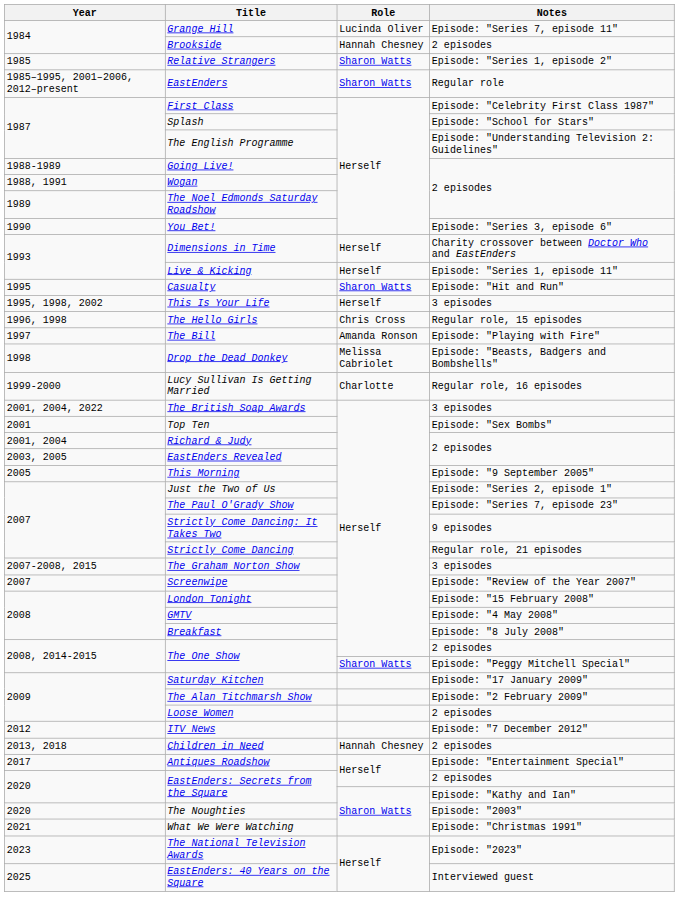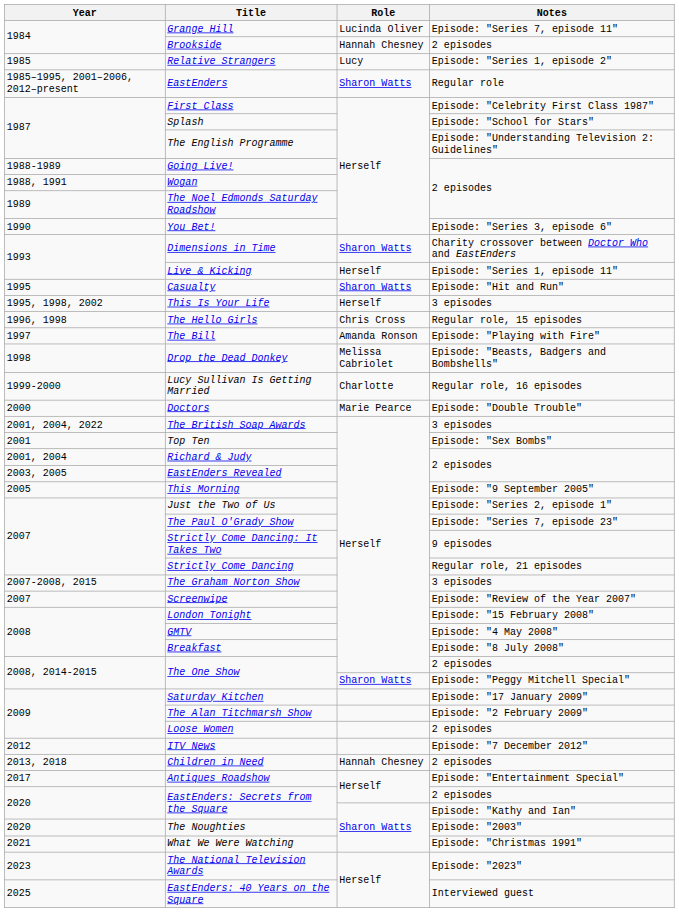Relative Strangers | Role: Sharon Watts -> Lucy
Dimensions in Time | Role: Herself -> Sharon Watts
+ row: 2000 | Doctors | Marie Pearce | Episode: "Double Trouble"
